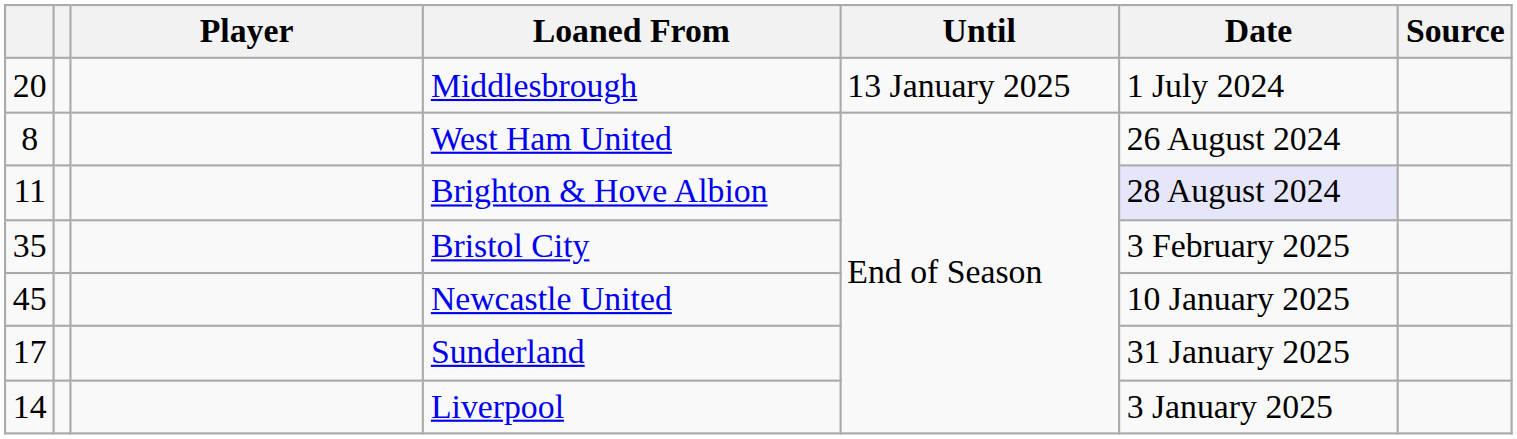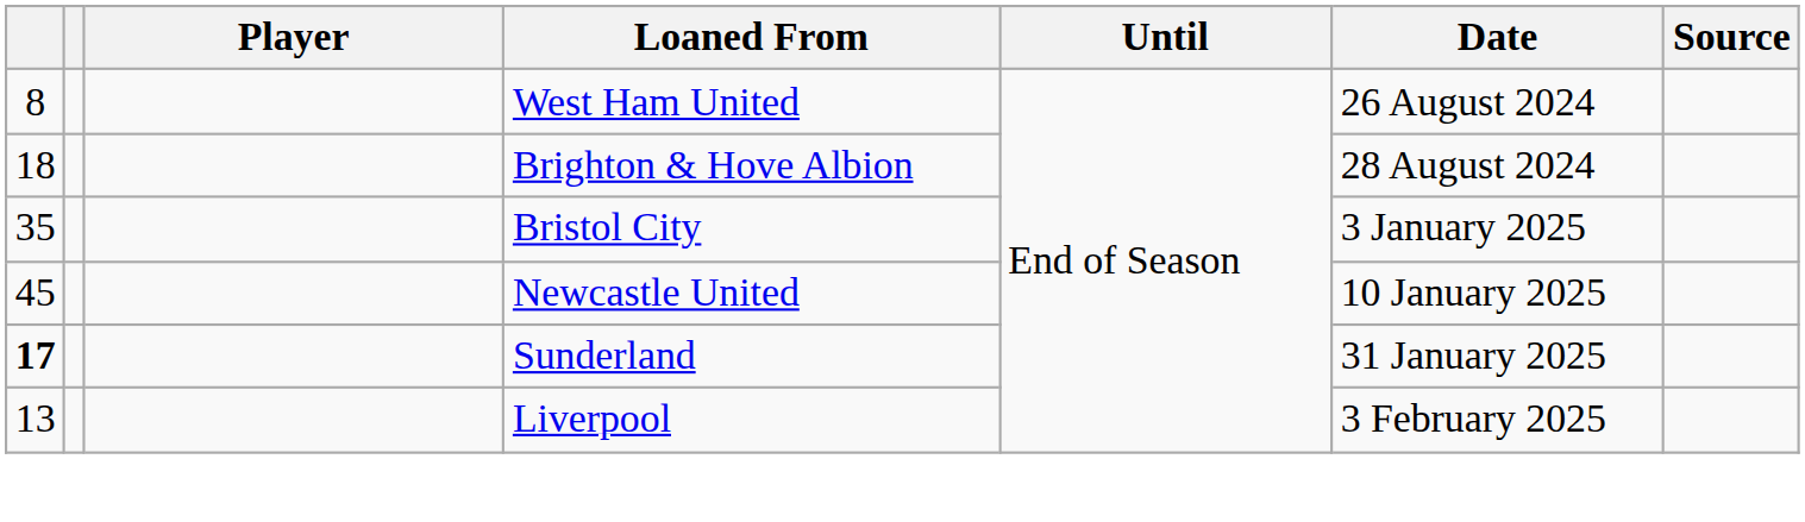- row: 20 | Middlesbrough | 13 January 2025 | 1 July 2024
Brighton & Hove Albion | column 1: 11 -> 18
Brighton & Hove Albion | Date: lavender background -> no background
Bristol City | Date: 3 February 2025 -> 3 January 2025
Sunderland | column 1: normal -> bold
Liverpool | column 1: 14 -> 13
Liverpool | Date: 3 January 2025 -> 3 February 2025
